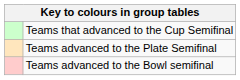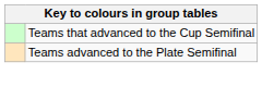- row: Teams advanced to the Bowl semifinal
